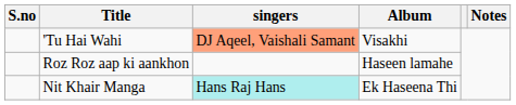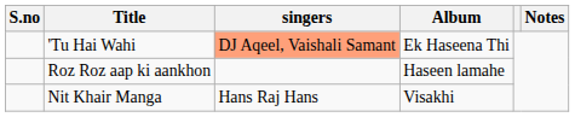'Tu Hai Wahi | Album: Visakhi -> Ek Haseena Thi
Nit Khair Manga | singers: paleturquoise background -> no background
Nit Khair Manga | Album: Ek Haseena Thi -> Visakhi
